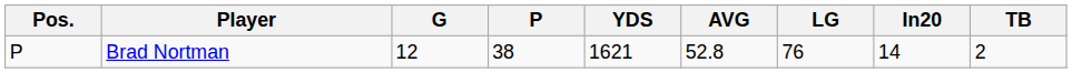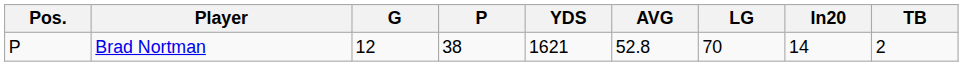Brad Nortman | LG: 76 -> 70
